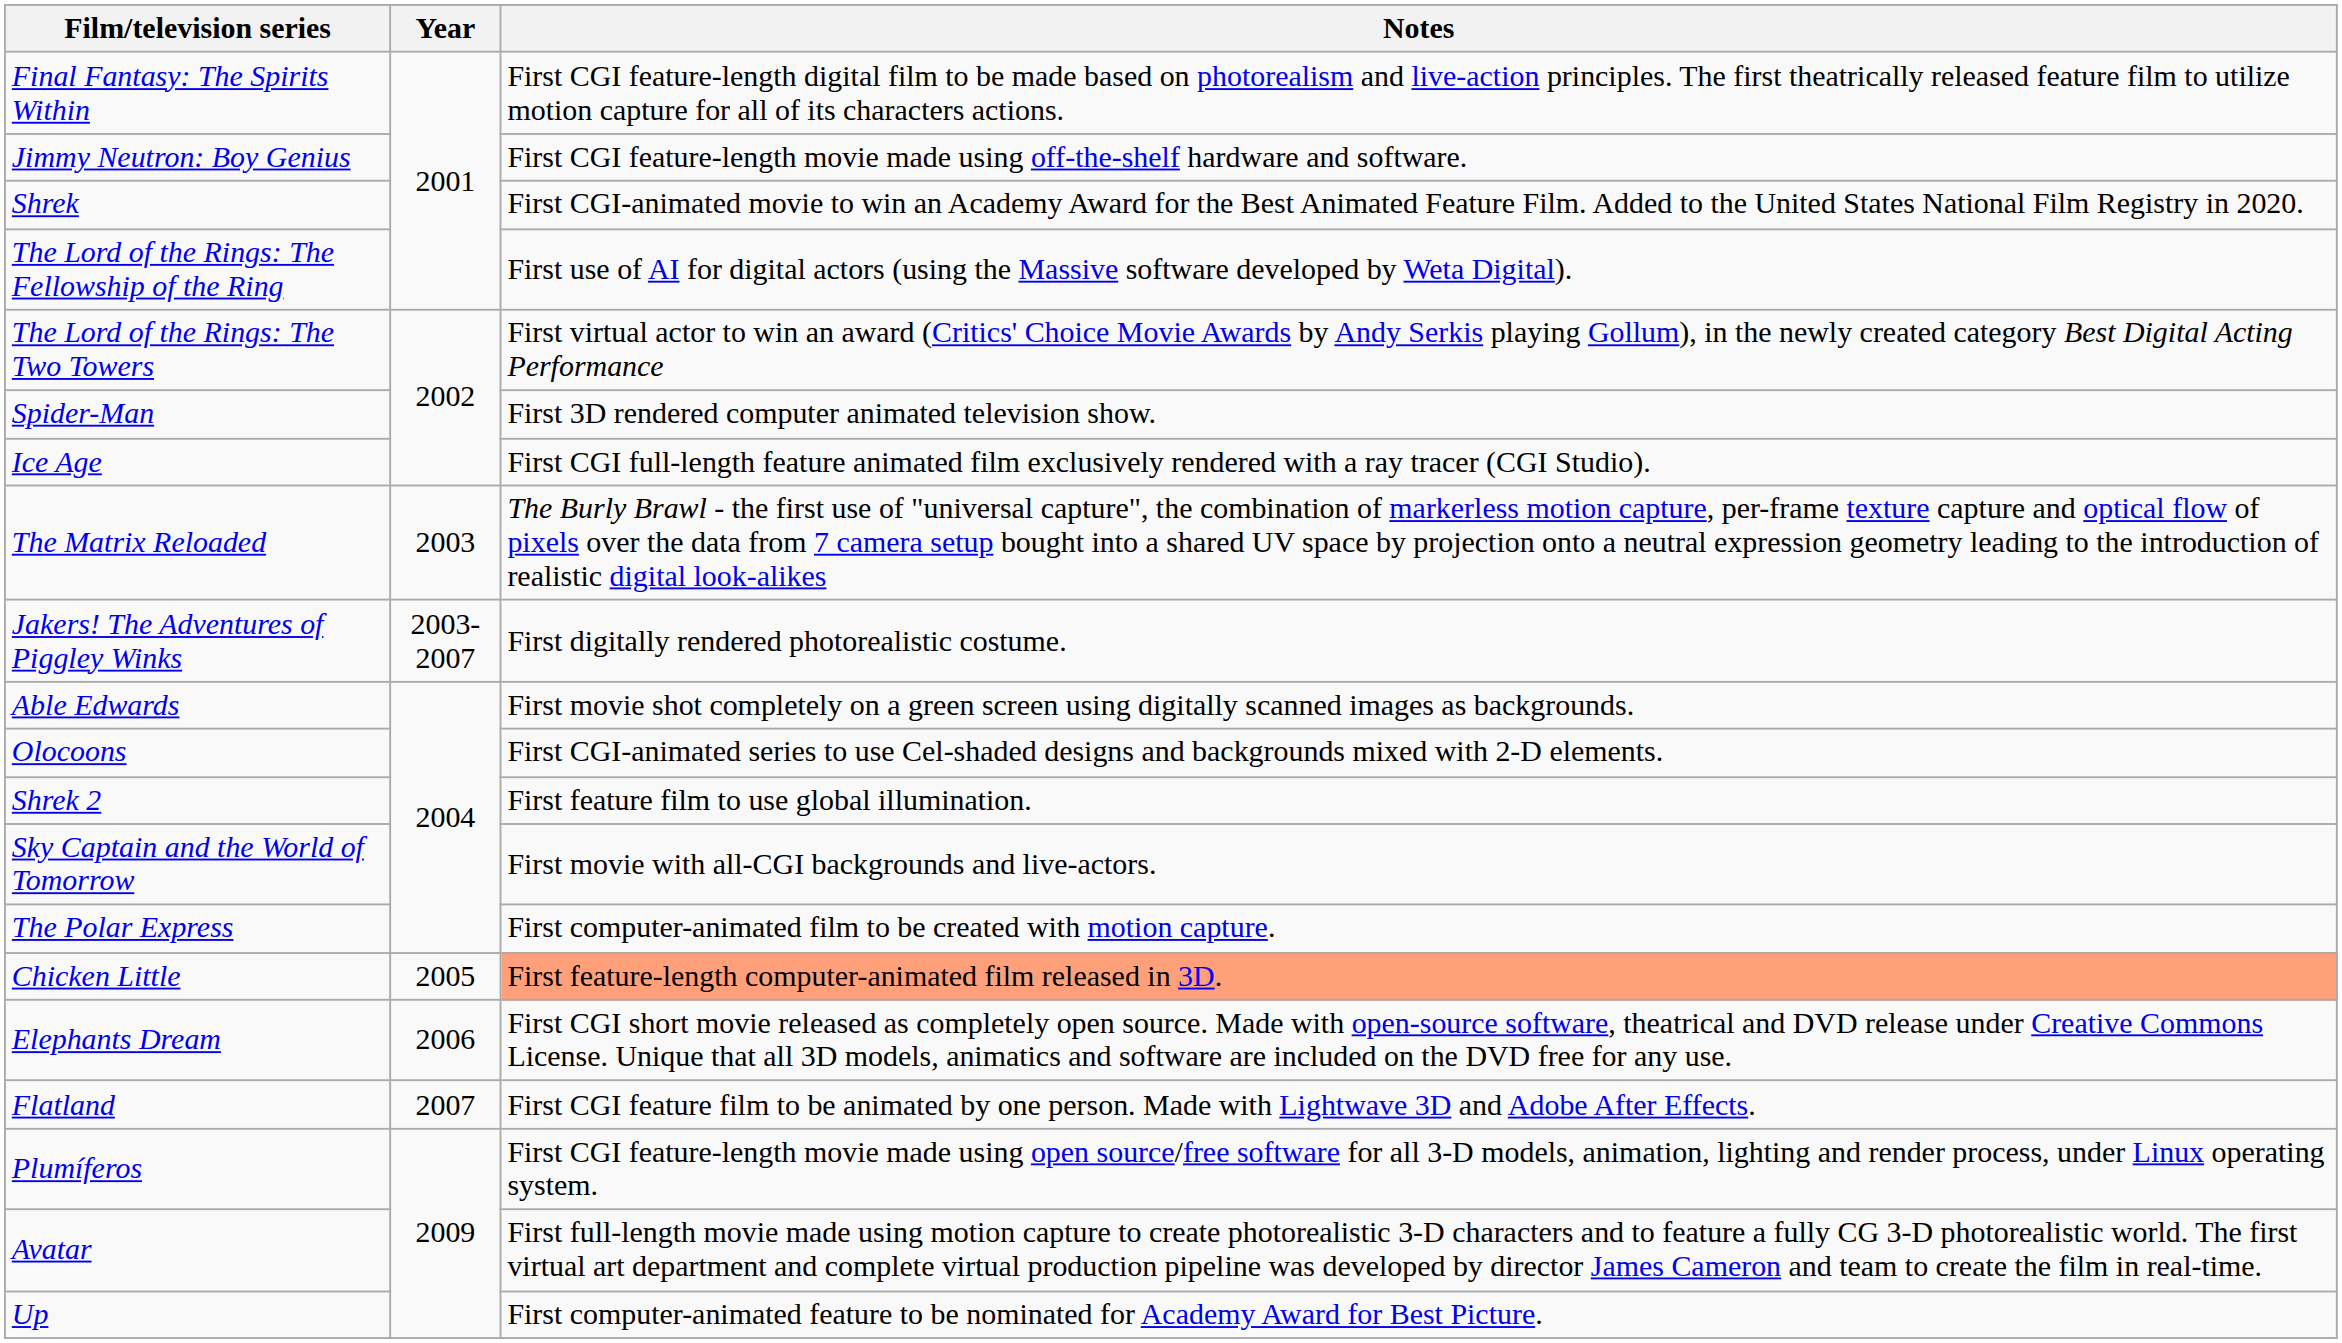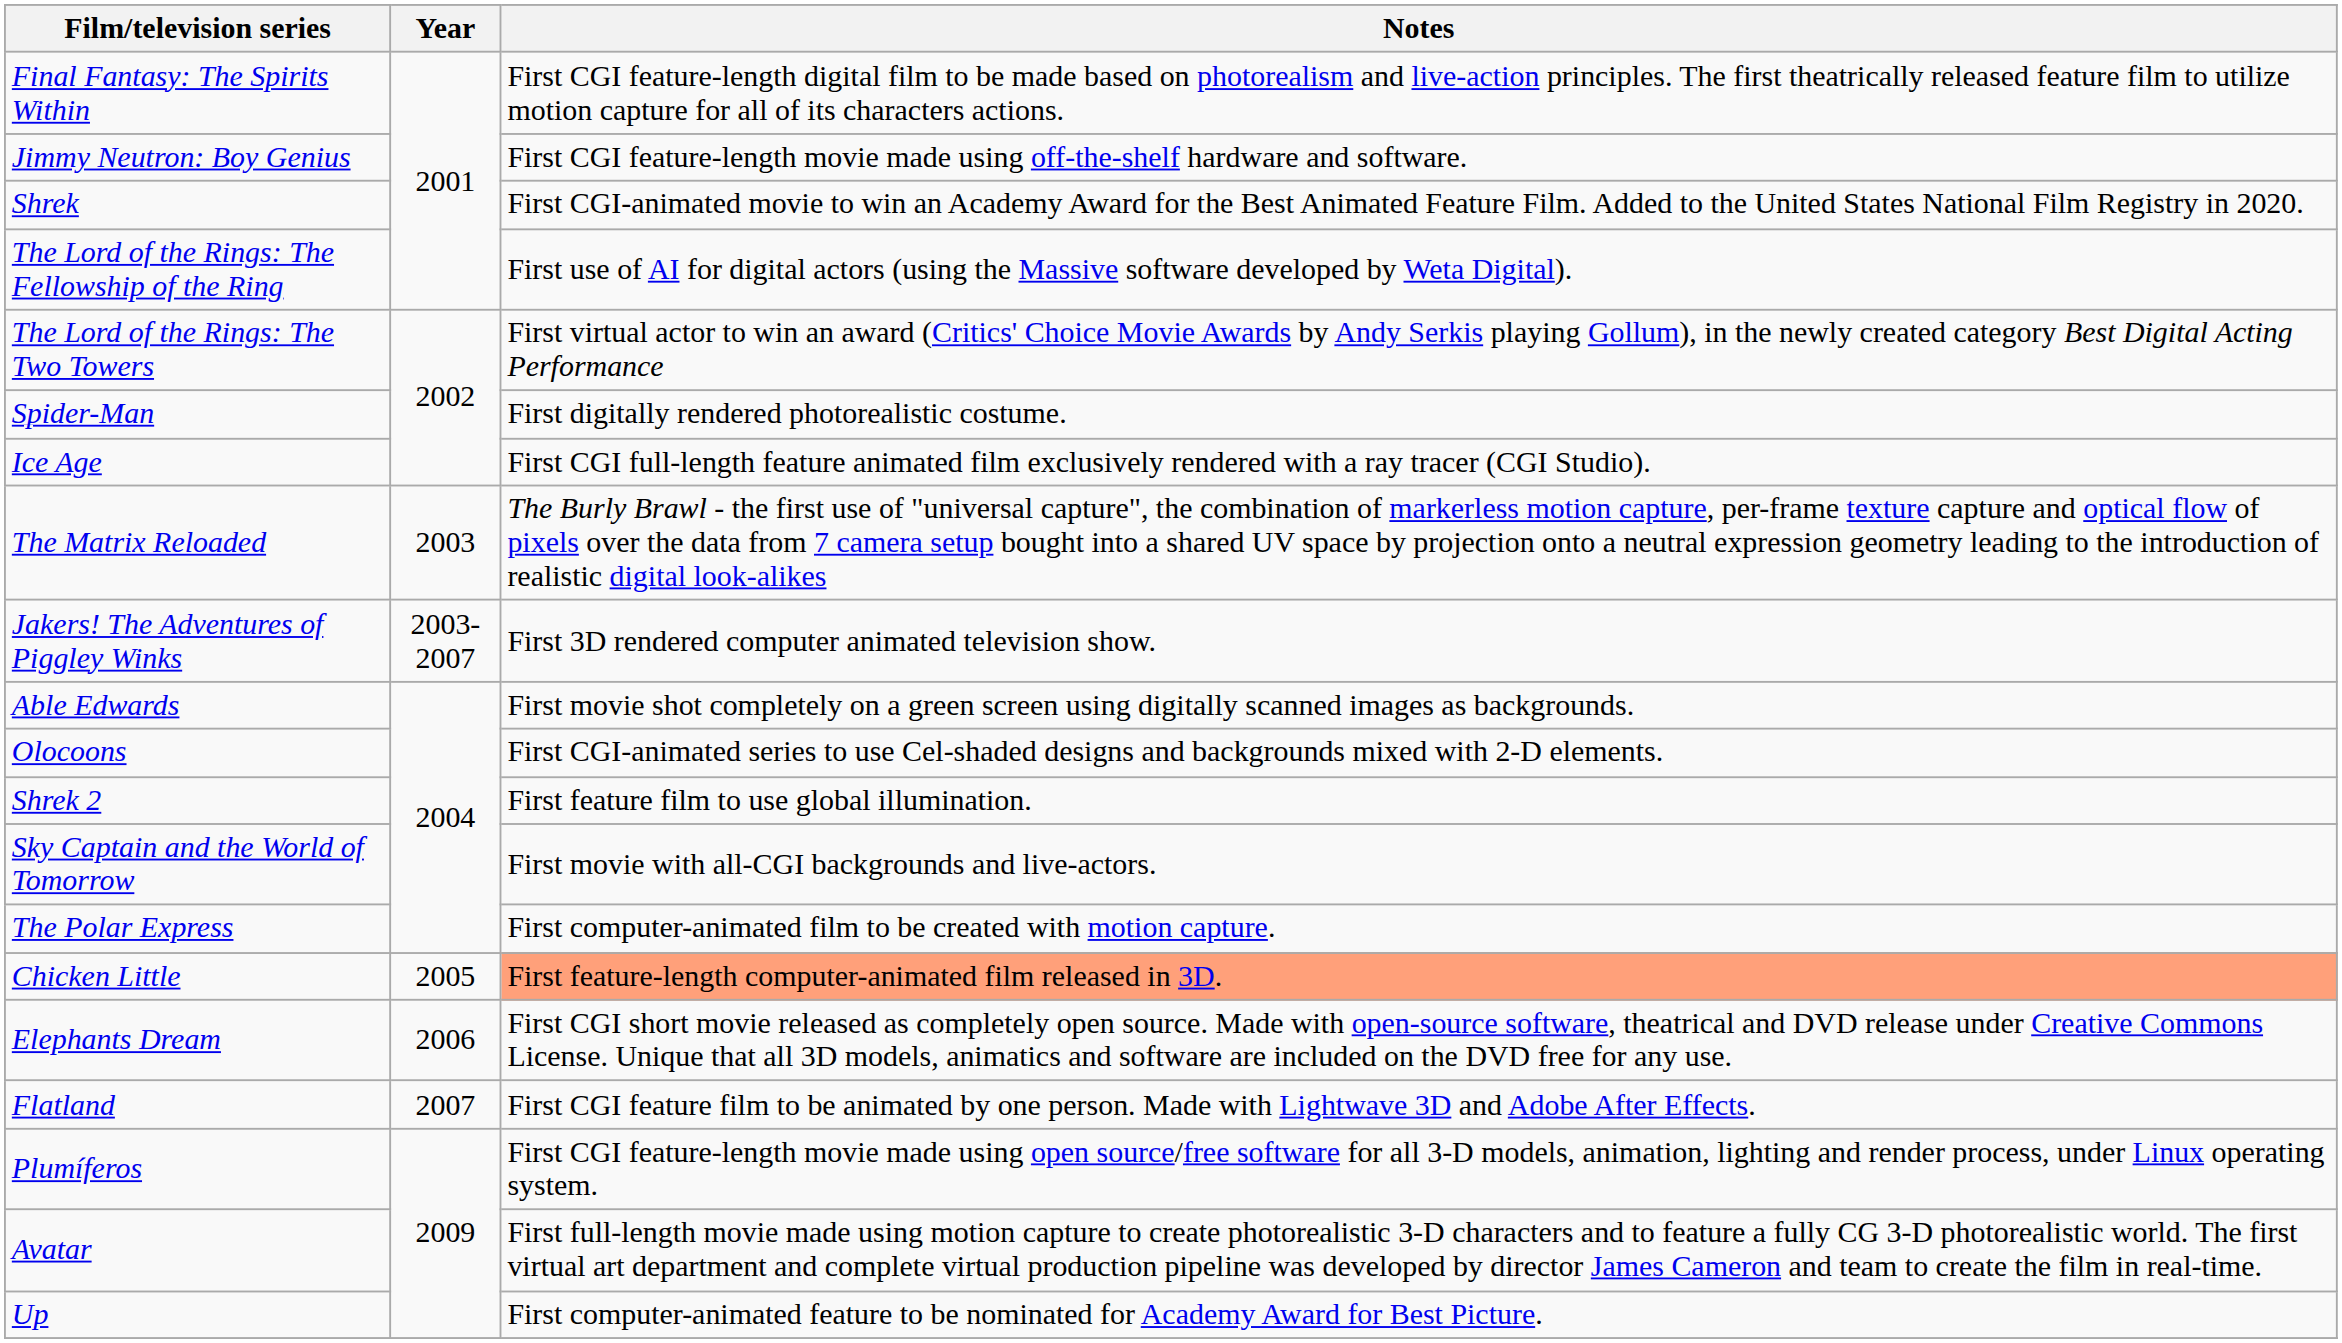Spider-Man | Notes: First 3D rendered computer animated television show. -> First digitally rendered photorealistic costume.
Jakers! The Adventures of Piggley Winks | Notes: First digitally rendered photorealistic costume. -> First 3D rendered computer animated television show.
